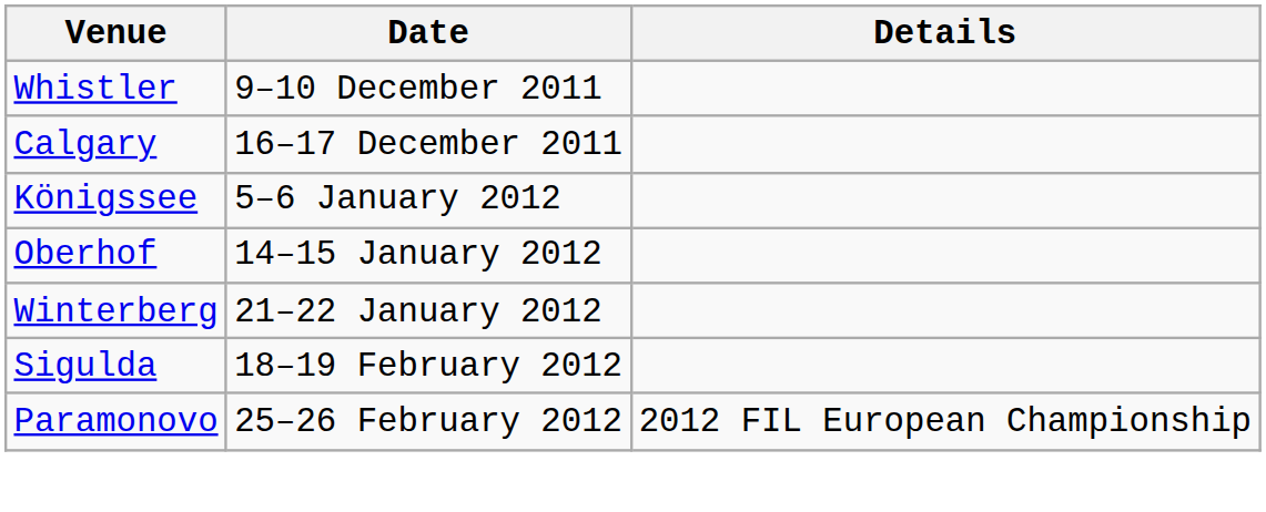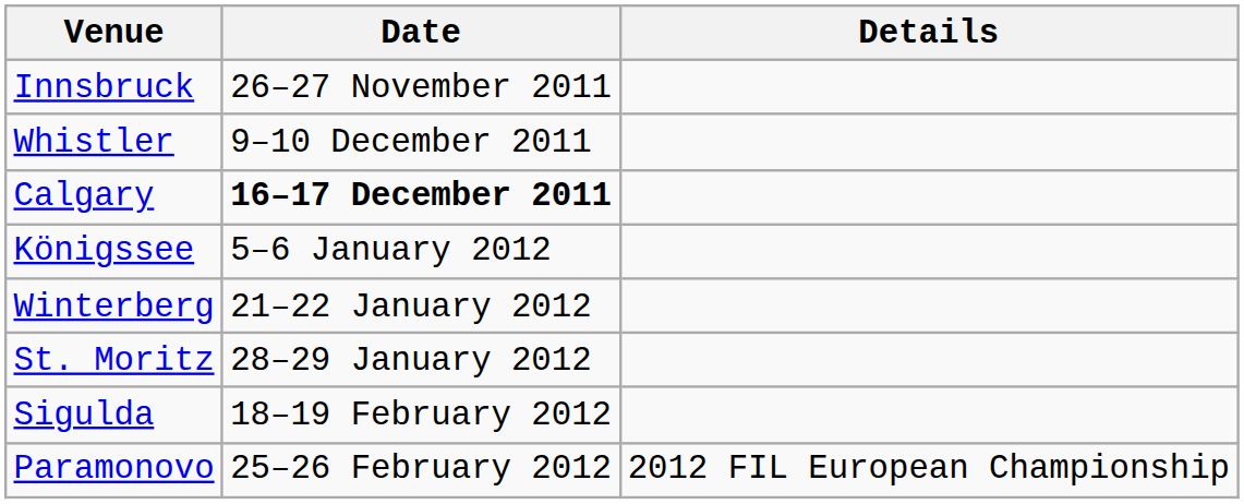+ row: Innsbruck | 26–27 November 2011
Calgary | Date: normal -> bold
- row: Oberhof | 14–15 January 2012
+ row: St. Moritz | 28–29 January 2012
